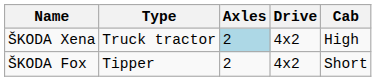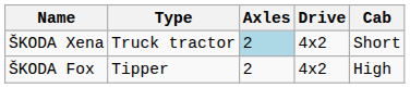ŠKODA Xena | Cab: High -> Short
ŠKODA Fox | Cab: Short -> High
